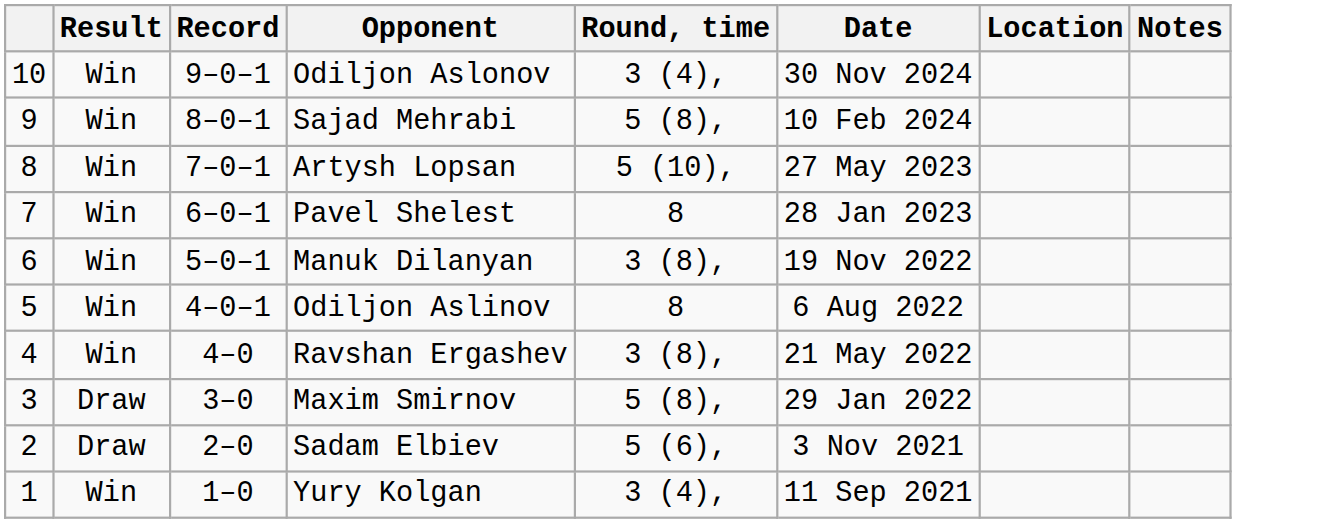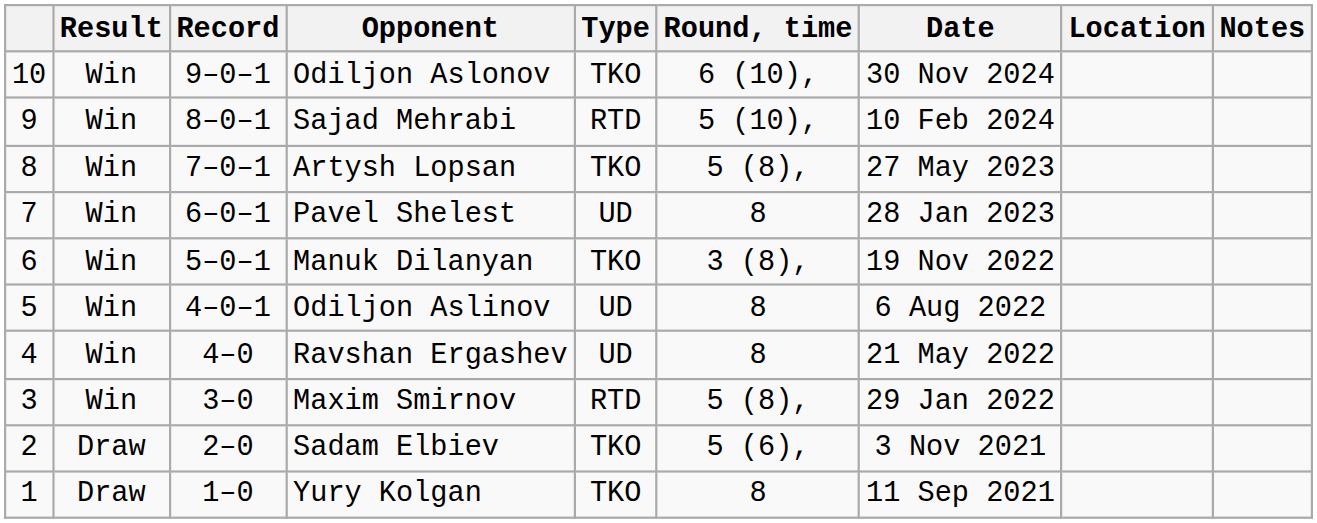+ column: Type | TKO | RTD | TKO | UD | TKO | UD | UD | RTD | TKO | TKO
Odiljon Aslonov | Round, time: 3 (4), -> 6 (10),
Sajad Mehrabi | Round, time: 5 (8), -> 5 (10),
Artysh Lopsan | Round, time: 5 (10), -> 5 (8),
Ravshan Ergashev | Round, time: 3 (8), -> 8
Maxim Smirnov | Result: Draw -> Win
Yury Kolgan | Result: Win -> Draw
Yury Kolgan | Round, time: 3 (4), -> 8
